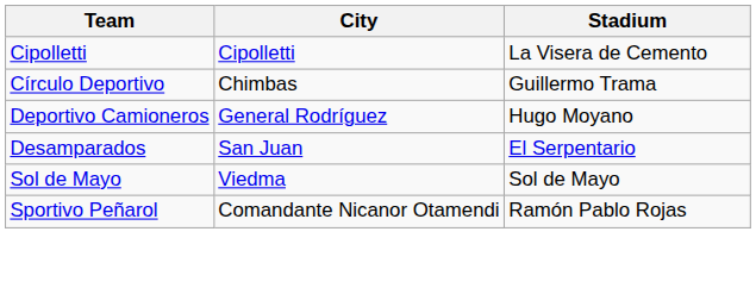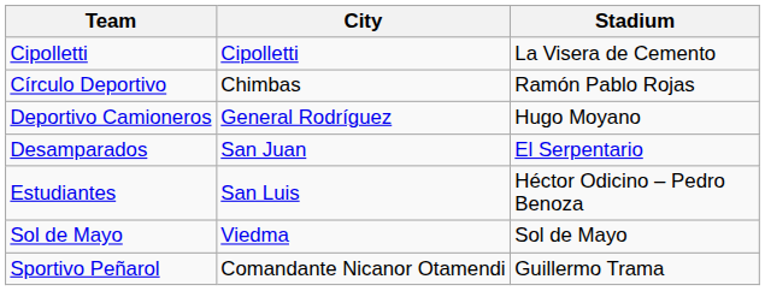Círculo Deportivo | Stadium: Guillermo Trama -> Ramón Pablo Rojas
+ row: Estudiantes | San Luis | Héctor Odicino – Pedro Benoza
Sportivo Peñarol | Stadium: Ramón Pablo Rojas -> Guillermo Trama
